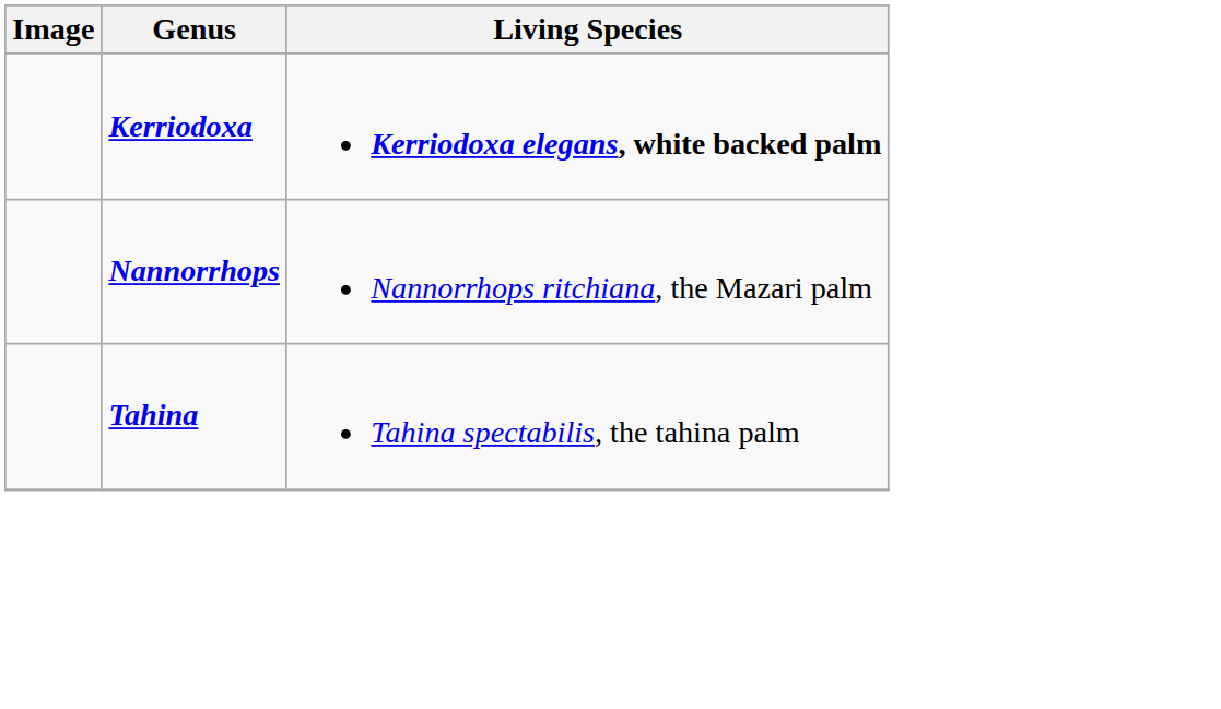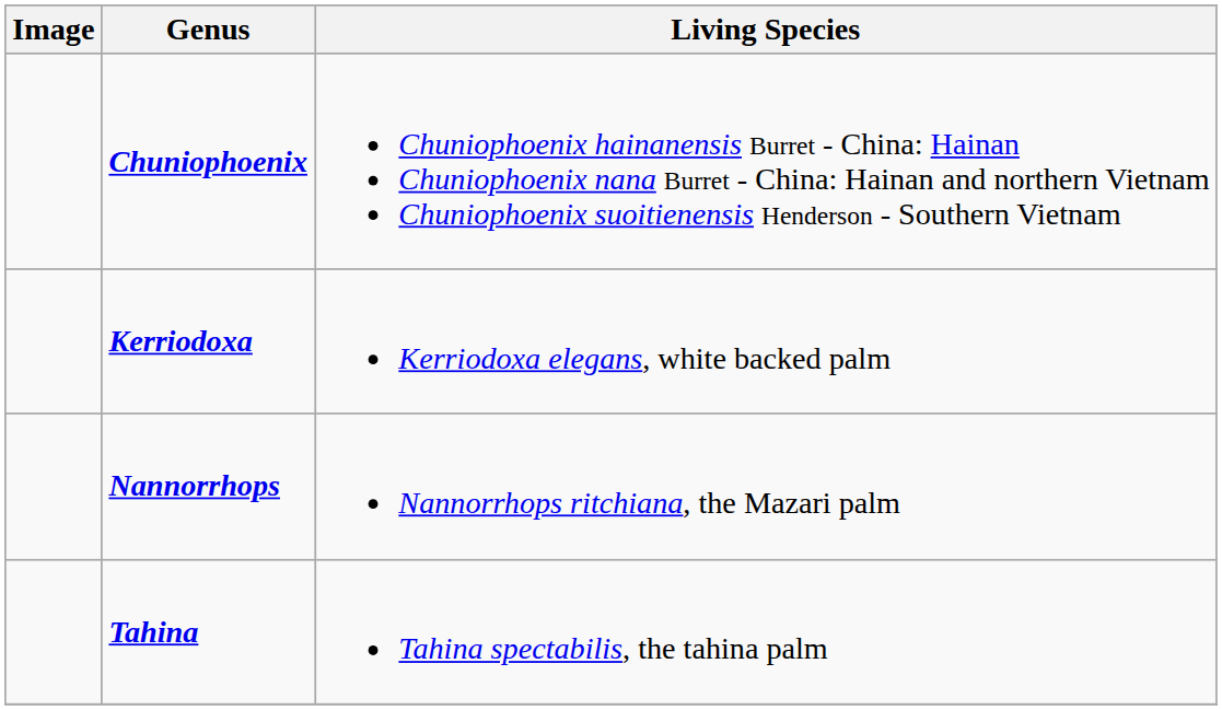+ row: Chuniophoenix | Chuniophoenix hainanensis Burret - China: Hainan Chuniophoenix nana Burret - China: Hainan and northern Vietnam Chuniophoenix suoitienensis Henderson - Southern Vietnam
Kerriodoxa | Living Species: bold -> normal
